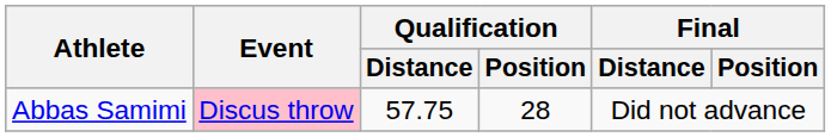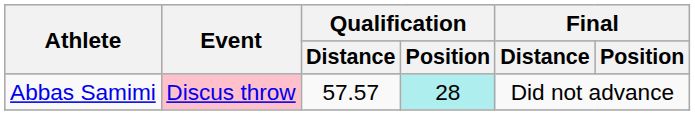Abbas Samimi | Qualification / Distance: 57.75 -> 57.57
Abbas Samimi | Qualification / Position: no background -> paleturquoise background
